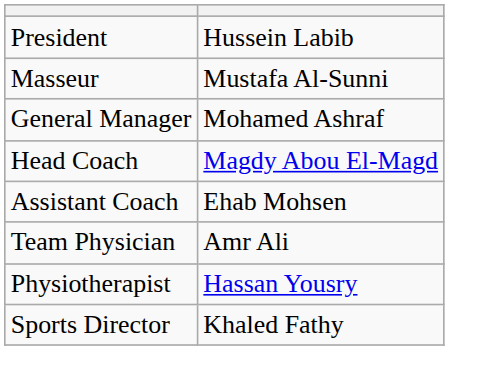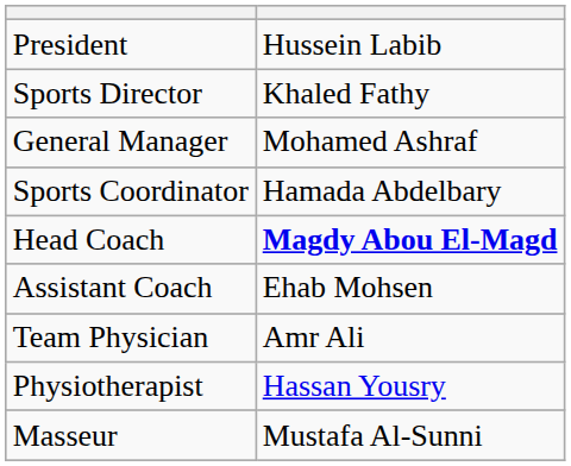rows swapped: Sports Director <-> Masseur
+ row: Sports Coordinator | Hamada Abdelbary
Head Coach | column 2: normal -> bold
